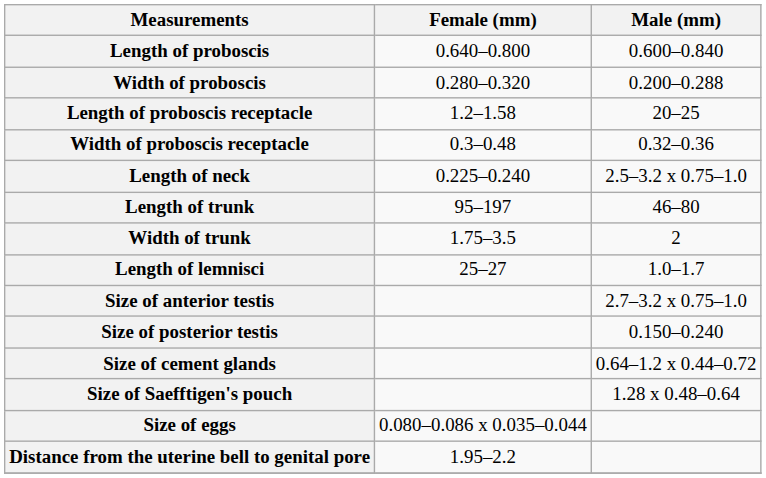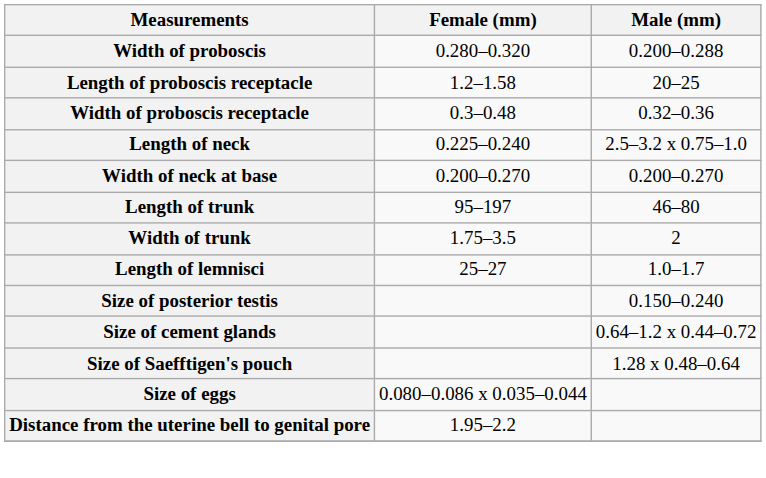- row: Length of proboscis | 0.640–0.800 | 0.600–0.840
+ row: Width of neck at base | 0.200–0.270 | 0.200–0.270
- row: Size of anterior testis | 2.7–3.2 x 0.75–1.0
